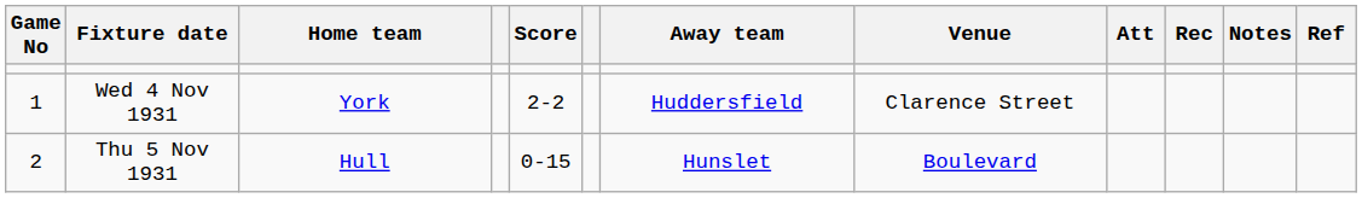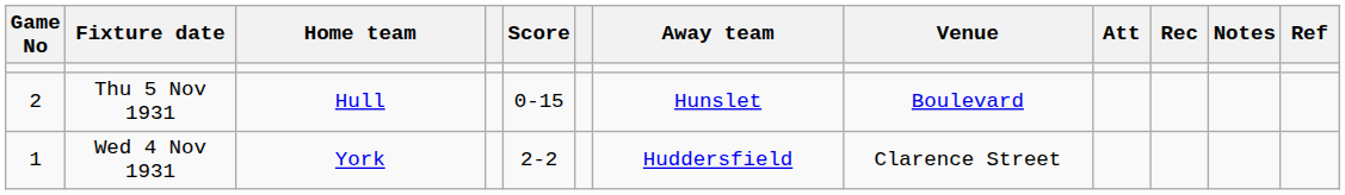rows swapped: Wed 4 Nov 1931 <-> Thu 5 Nov 1931
